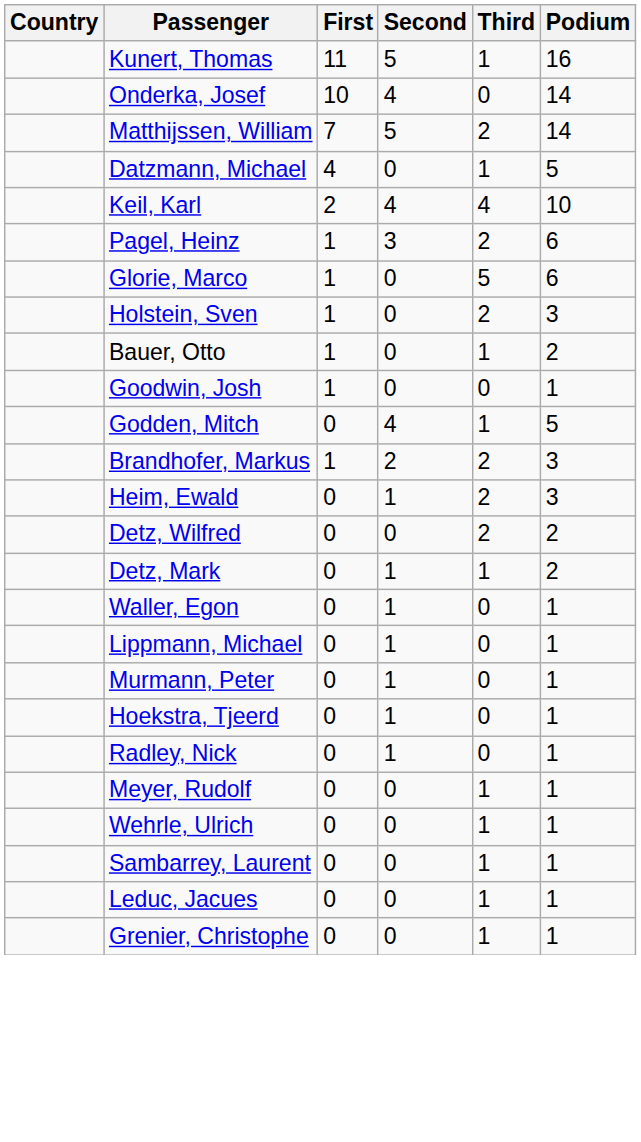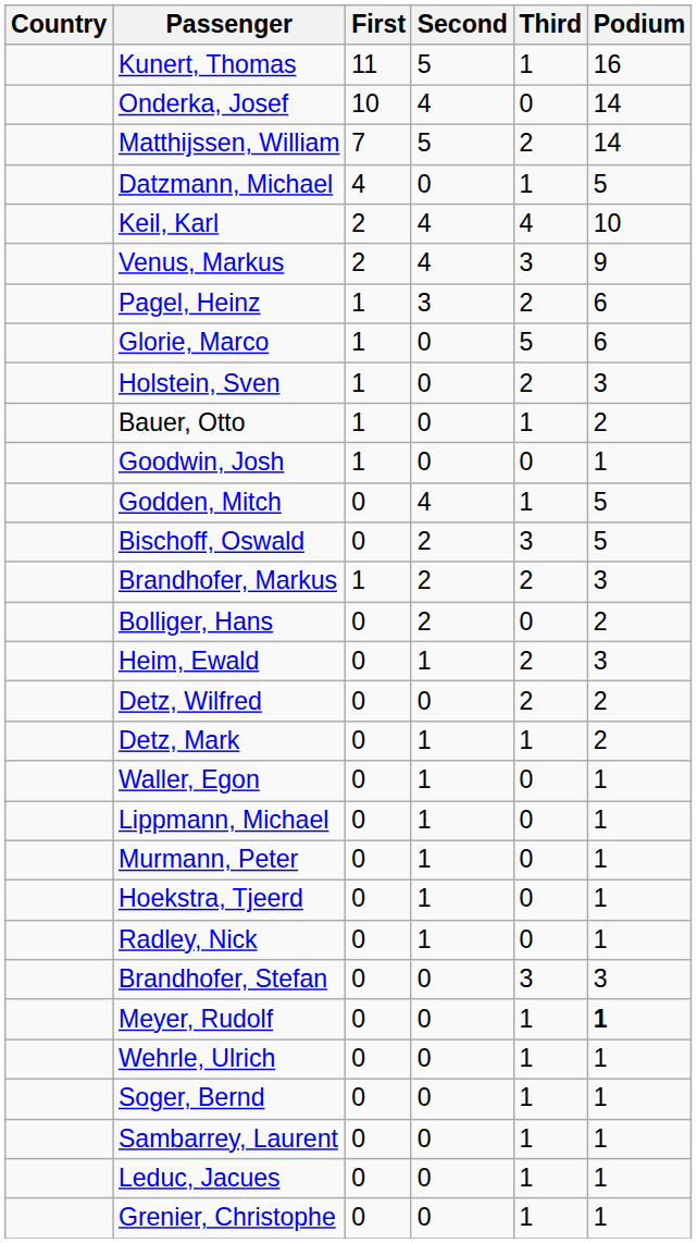+ row: Venus, Markus | 2 | 4 | 3 | 9
+ row: Bischoff, Oswald | 0 | 2 | 3 | 5
+ row: Bolliger, Hans | 0 | 2 | 0 | 2
+ row: Brandhofer, Stefan | 0 | 0 | 3 | 3
Meyer, Rudolf | Podium: normal -> bold
+ row: Soger, Bernd | 0 | 0 | 1 | 1
